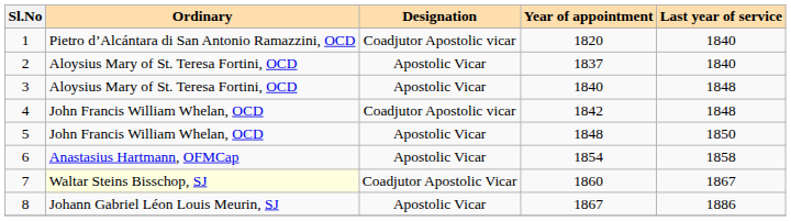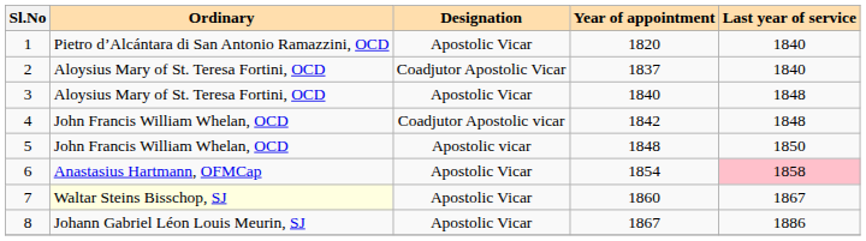1 | Designation: Coadjutor Apostolic vicar -> Apostolic Vicar
2 | Designation: Apostolic Vicar -> Coadjutor Apostolic Vicar
5 | Designation: Apostolic Vicar -> Apostolic vicar
6 | Last year of service: no background -> pink background
7 | Designation: Coadjutor Apostolic Vicar -> Apostolic Vicar
